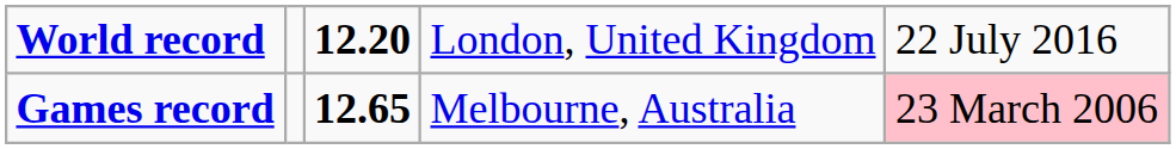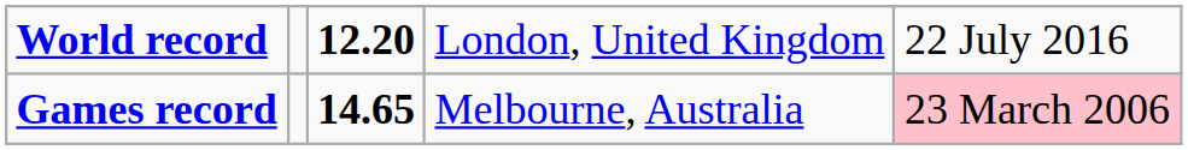Games record | column 3: 12.65 -> 14.65
